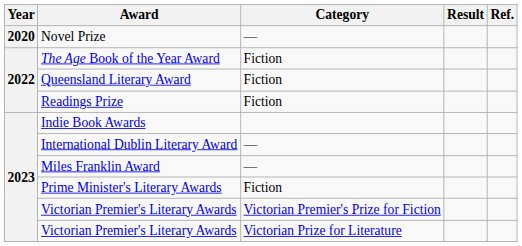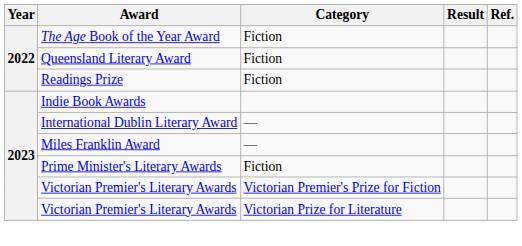- row: 2020 | Novel Prize | —
